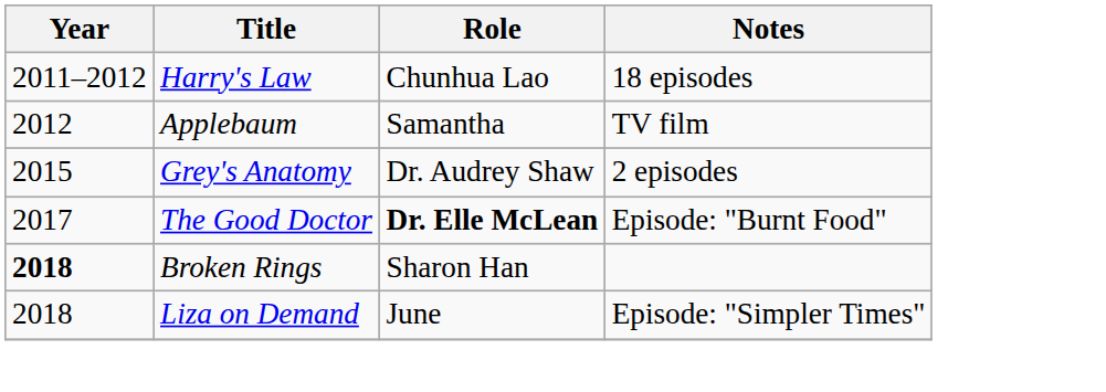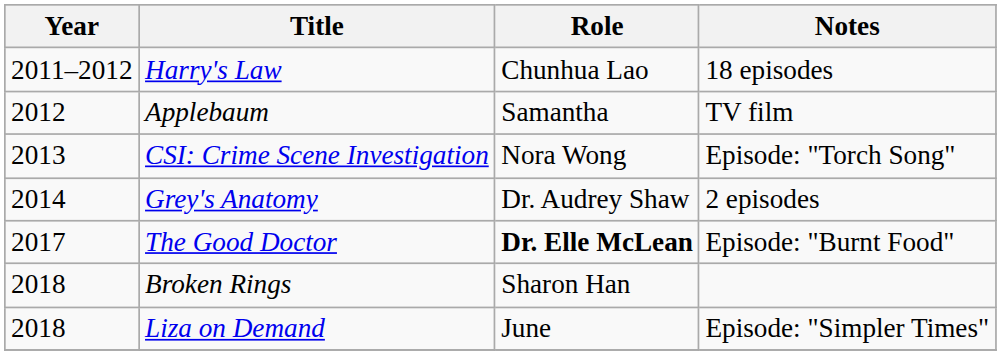+ row: 2013 | CSI: Crime Scene Investigation | Nora Wong | Episode: "Torch Song"
Grey's Anatomy | Year: 2015 -> 2014
Broken Rings | Year: bold -> normal
